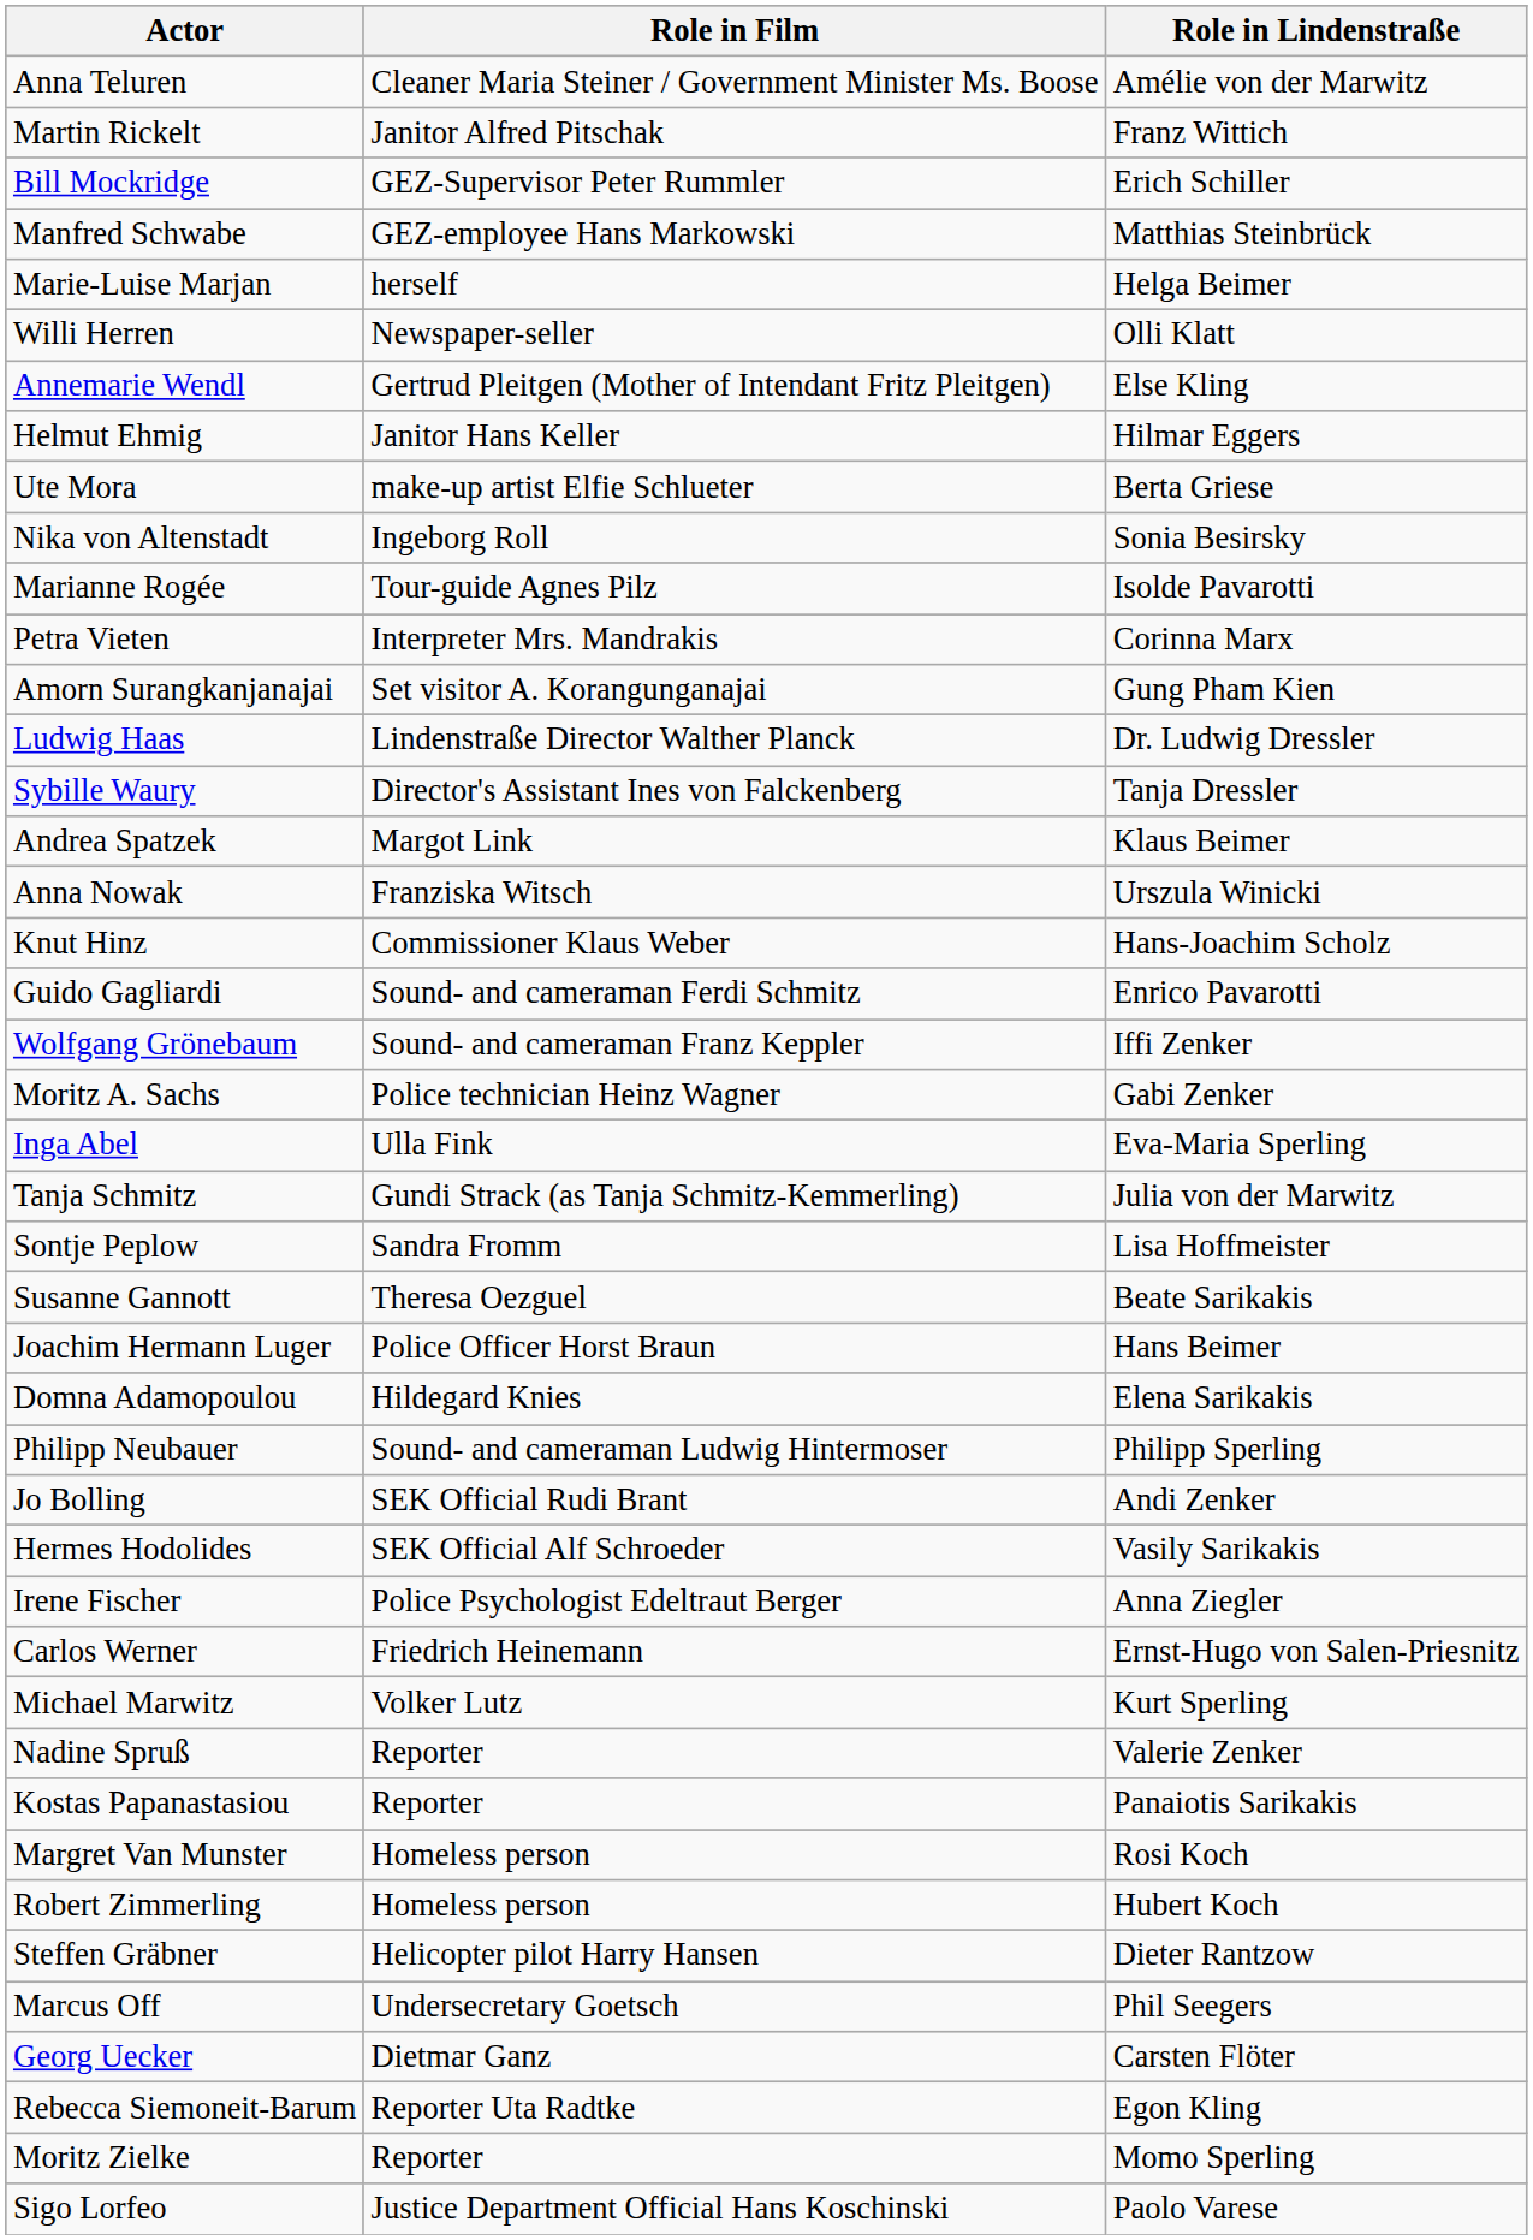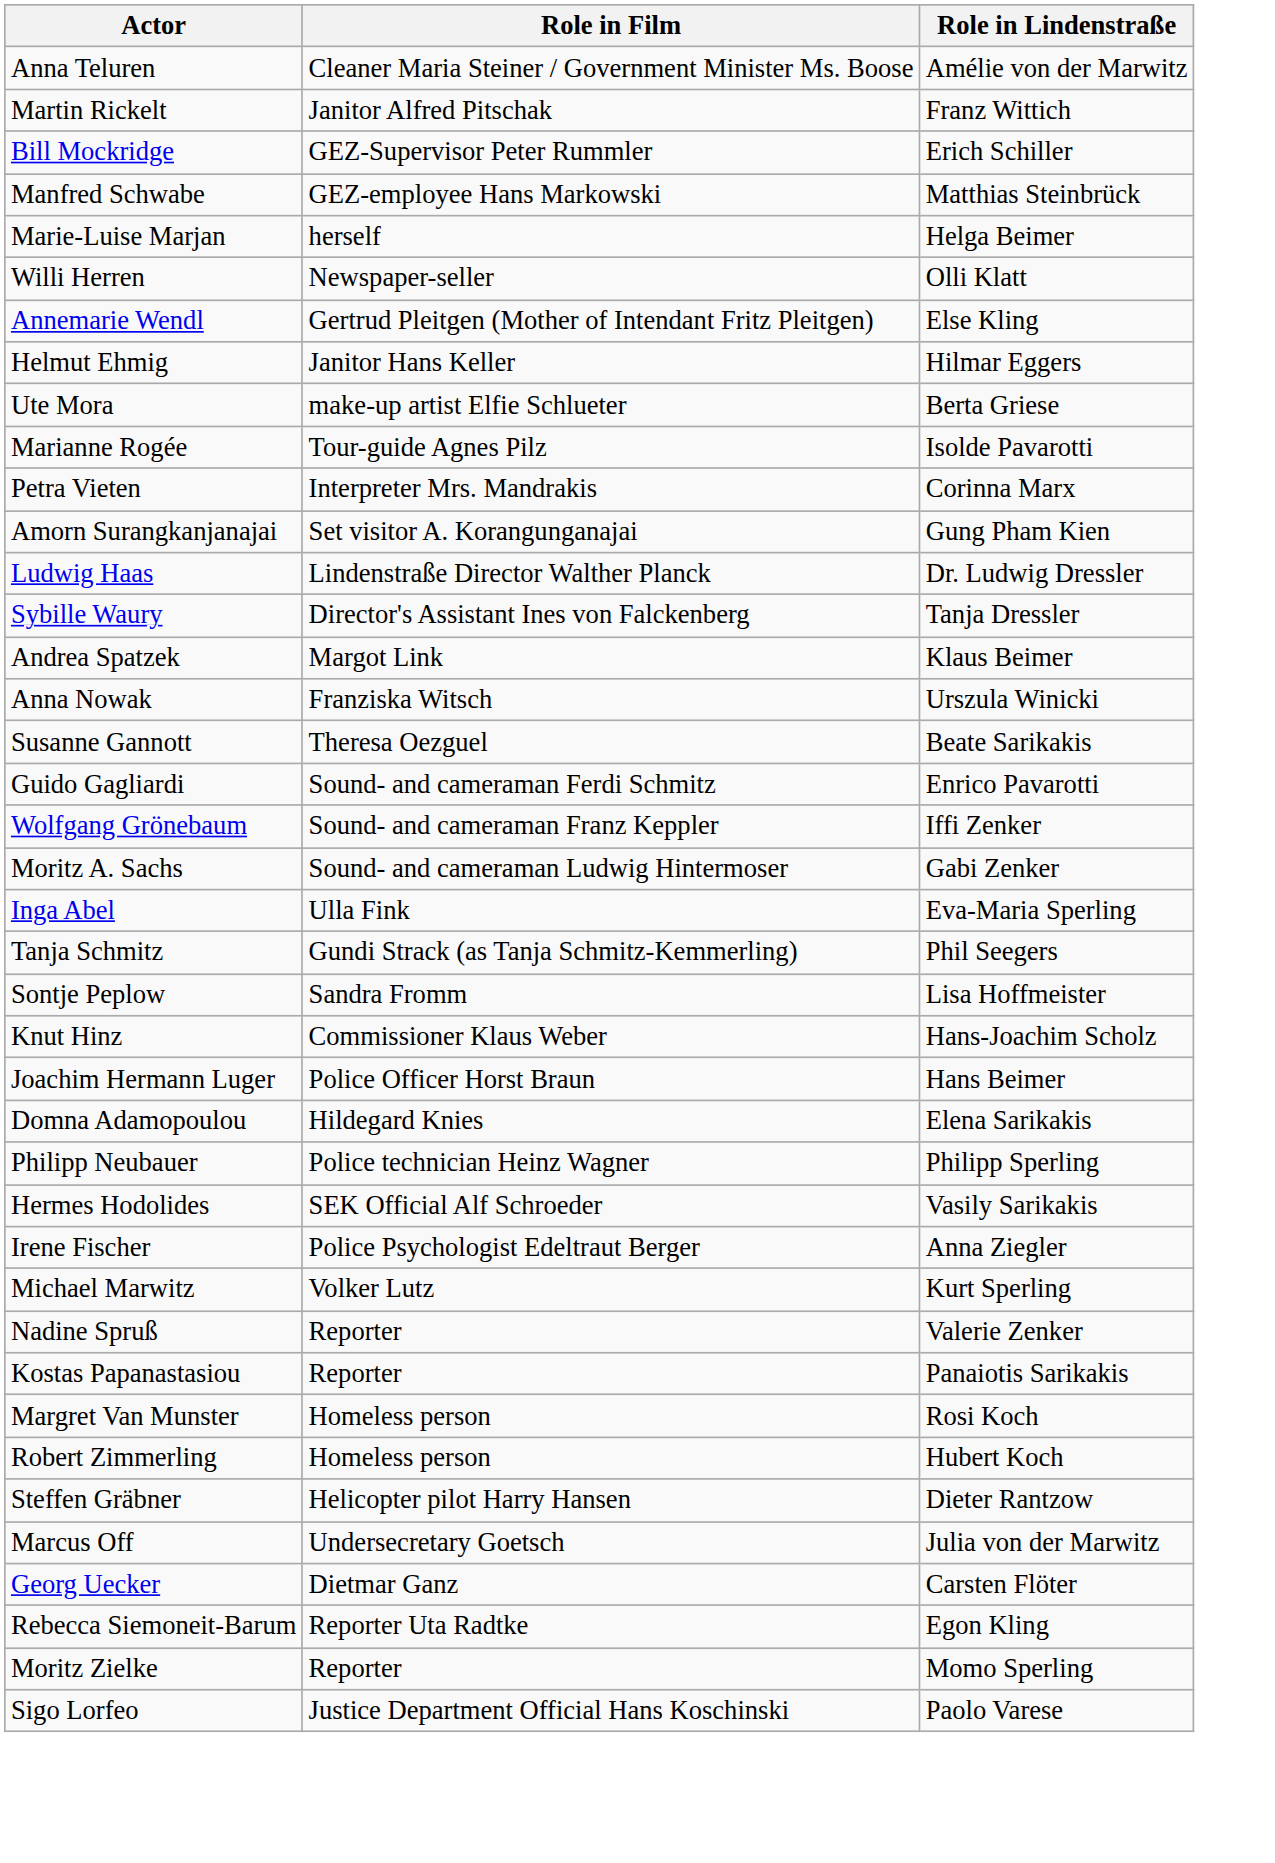- row: Nika von Altenstadt | Ingeborg Roll | Sonia Besirsky
rows swapped: Susanne Gannott <-> Knut Hinz
Moritz A. Sachs | Role in Film: Police technician Heinz Wagner -> Sound- and cameraman Ludwig Hintermoser
Tanja Schmitz | Role in Lindenstraße: Julia von der Marwitz -> Phil Seegers
Philipp Neubauer | Role in Film: Sound- and cameraman Ludwig Hintermoser -> Police technician Heinz Wagner
- row: Jo Bolling | SEK Official Rudi Brant | Andi Zenker
- row: Carlos Werner | Friedrich Heinemann | Ernst-Hugo von Salen-Priesnitz
Marcus Off | Role in Lindenstraße: Phil Seegers -> Julia von der Marwitz
